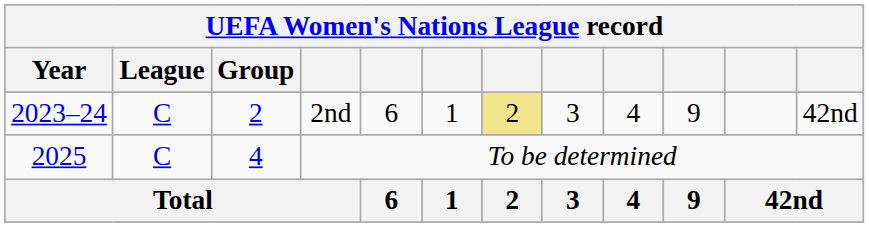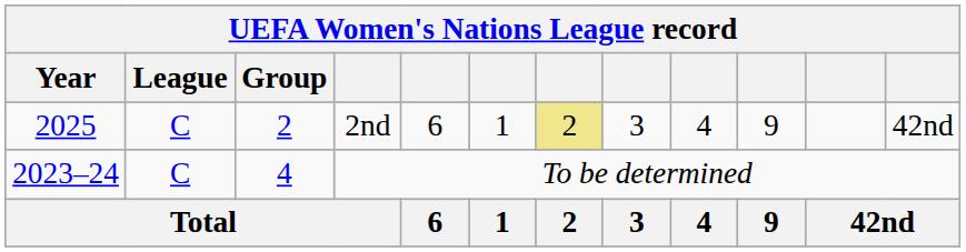2nd | Year: 2023–24 -> 2025
To be determined | Year: 2025 -> 2023–24
